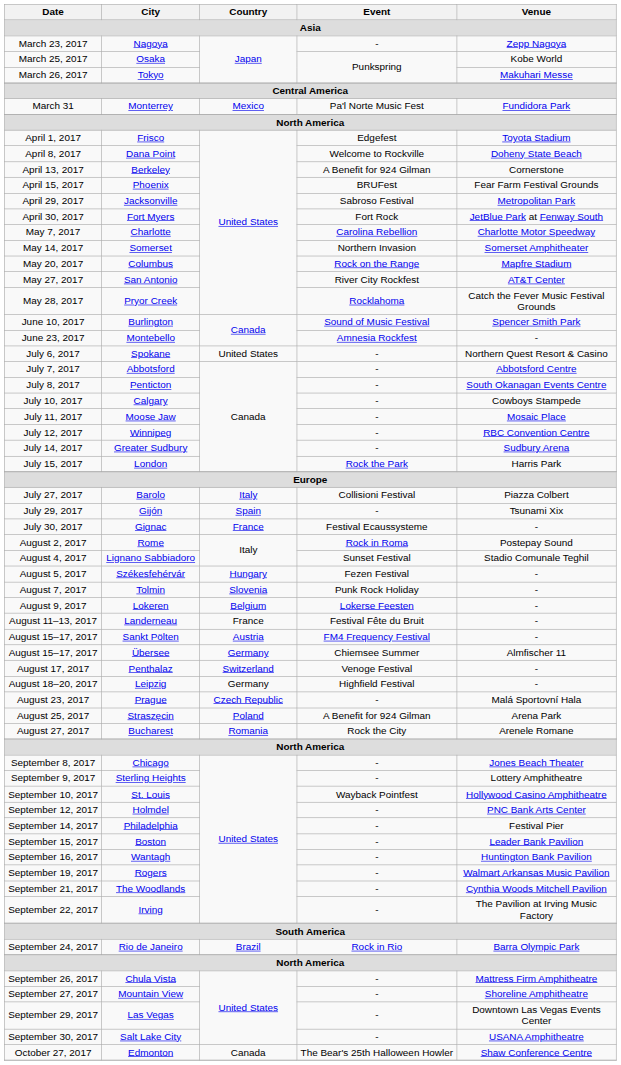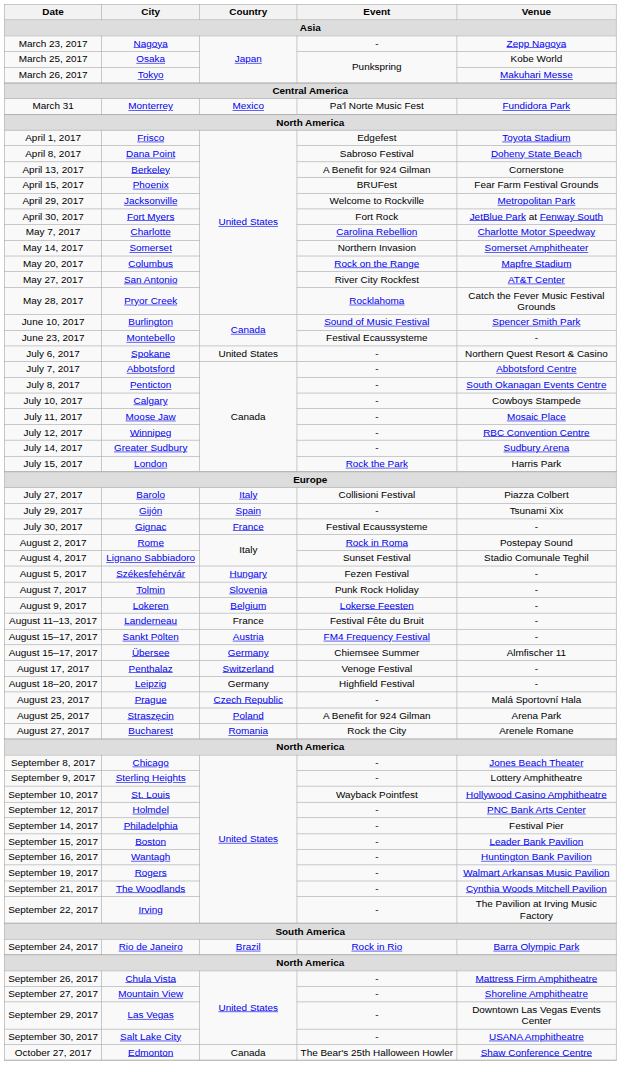Dana Point | Event: Welcome to Rockville -> Sabroso Festival
Jacksonville | Event: Sabroso Festival -> Welcome to Rockville
Montebello | Event: Amnesia Rockfest -> Festival Ecaussysteme
